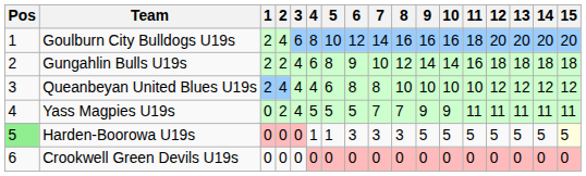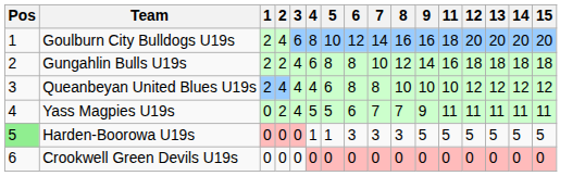- column: 10 | 16 | 14 | 10 | 9 | 5 | 0
Gungahlin Bulls U19s | 6: 9 -> 8
Yass Magpies U19s | 6: 5 -> 6
Harden-Boorowa U19s | 15: lightyellow background -> no background
